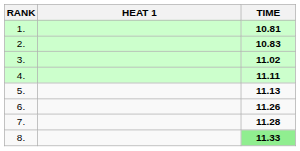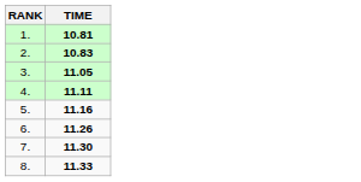- column: HEAT 1
3. | TIME: 11.02 -> 11.05
5. | TIME: 11.13 -> 11.16
7. | TIME: 11.28 -> 11.30
8. | TIME: lightgreen background -> no background
